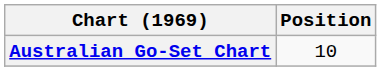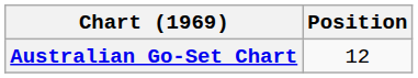Australian Go-Set Chart | Position: 10 -> 12
